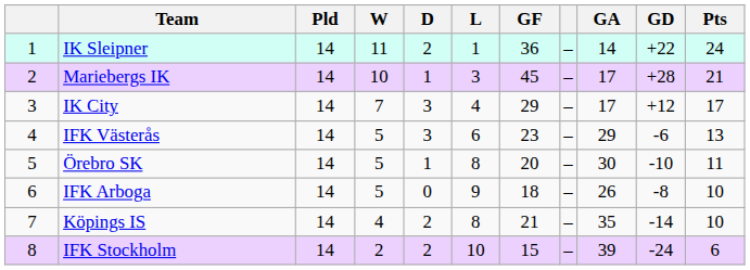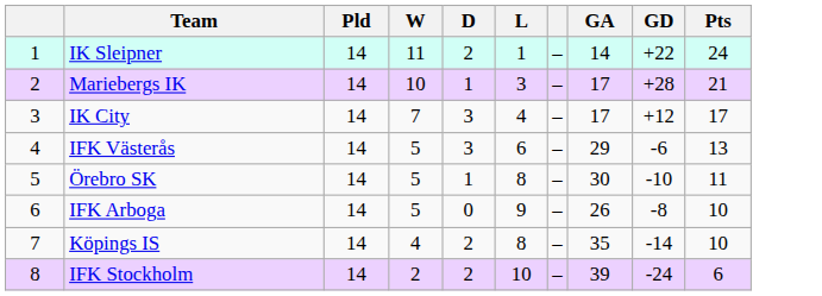- column: GF | 36 | 45 | 29 | 23 | 20 | 18 | 21 | 15
